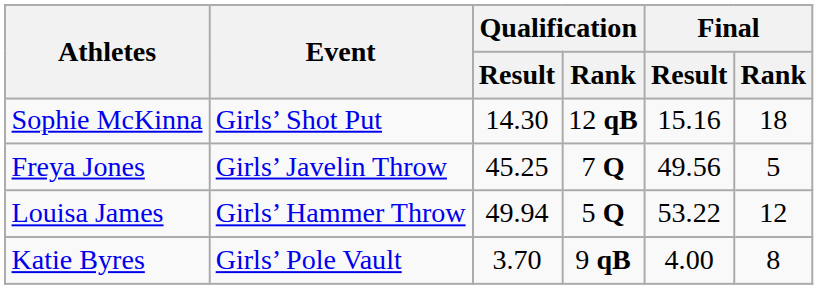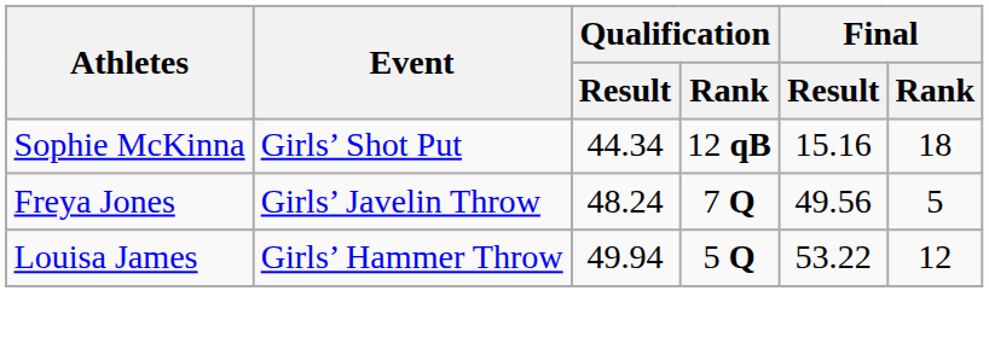Sophie McKinna | Qualification / Result: 14.30 -> 44.34
Freya Jones | Qualification / Result: 45.25 -> 48.24
- row: Katie Byres | Girls’ Pole Vault | 3.70 | 9 qB | 4.00 | 8
